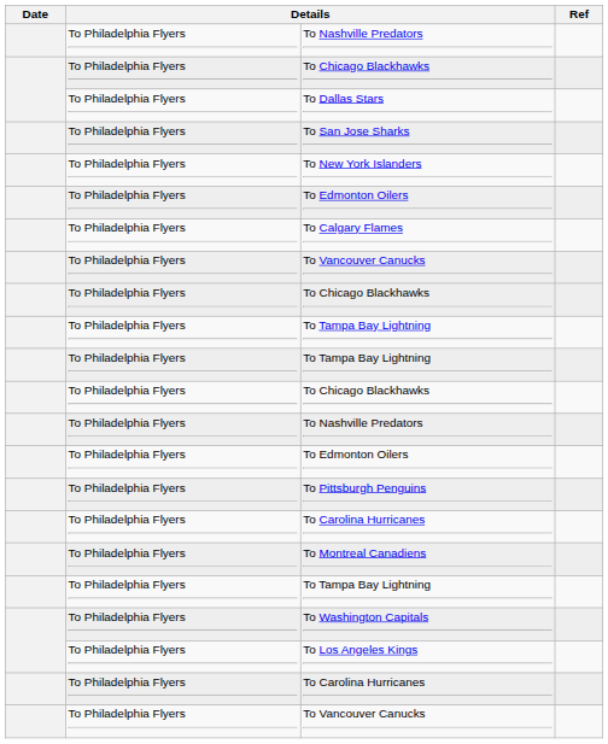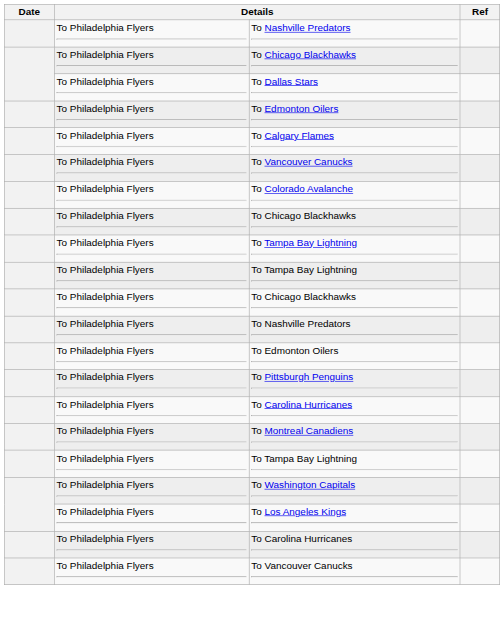- row: To Philadelphia Flyers | To San Jose Sharks
- row: To Philadelphia Flyers | To New York Islanders
+ row: To Philadelphia Flyers | To Colorado Avalanche
